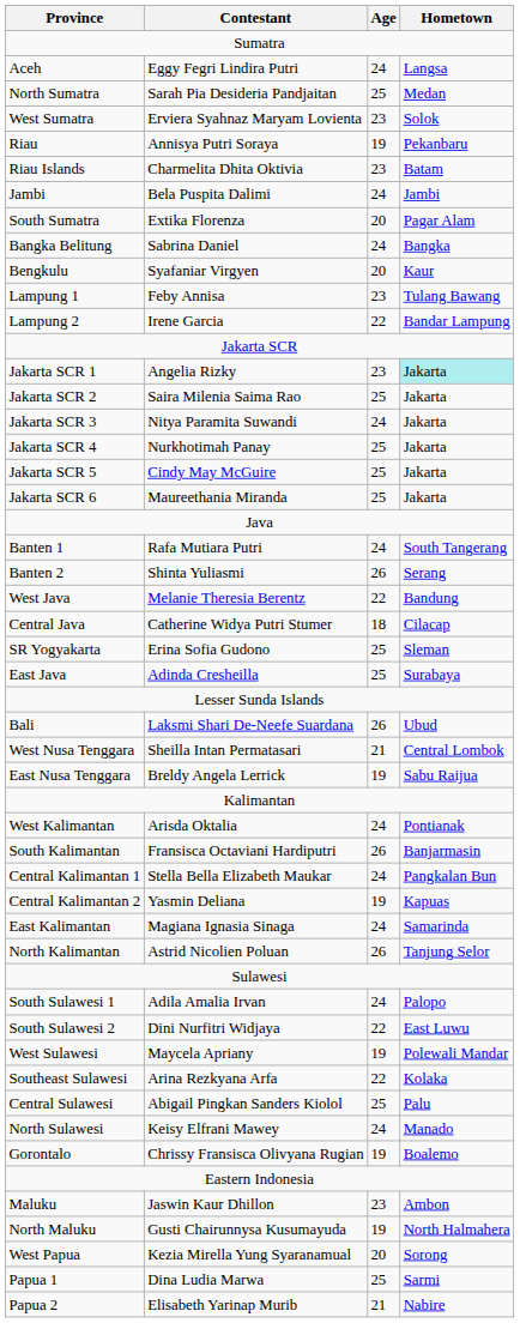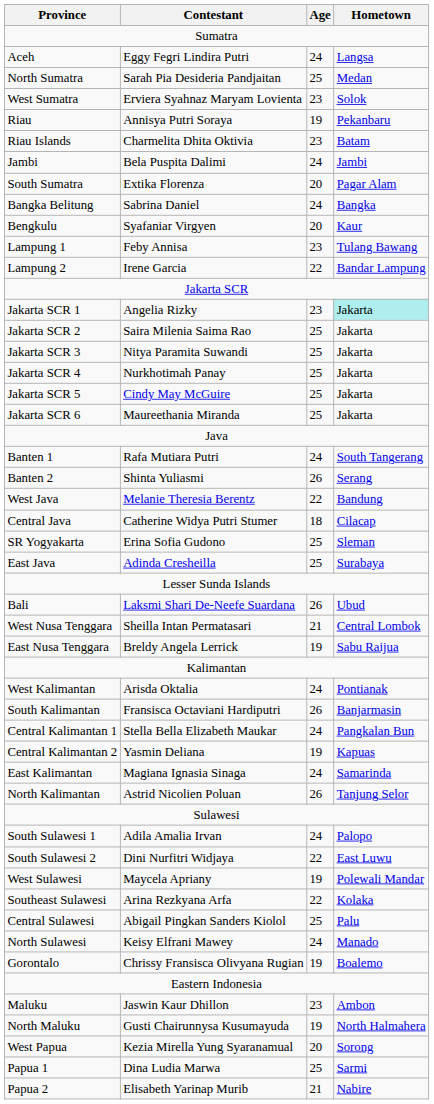Jakarta SCR 3 | Age: 24 -> 25
